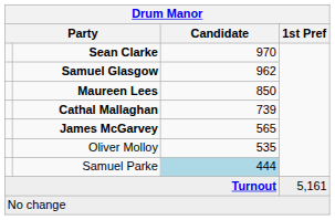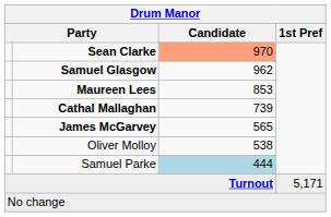Sean Clarke | Candidate: no background -> lightsalmon background
Maureen Lees | Candidate: 850 -> 853
Oliver Molloy | Candidate: 535 -> 538
Turnout | 1st Pref: 5,161 -> 5,171
